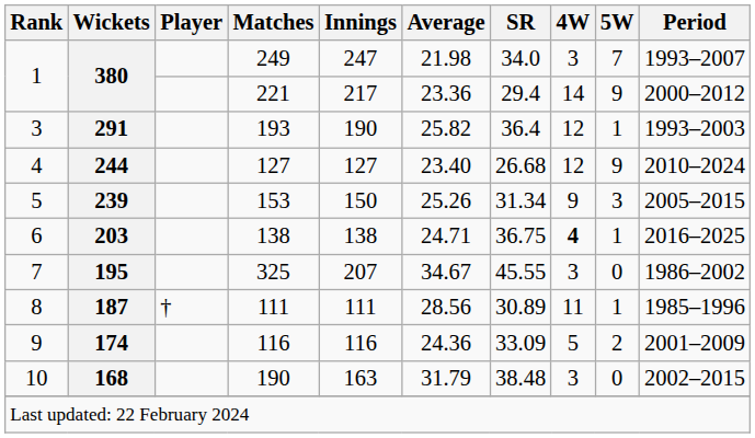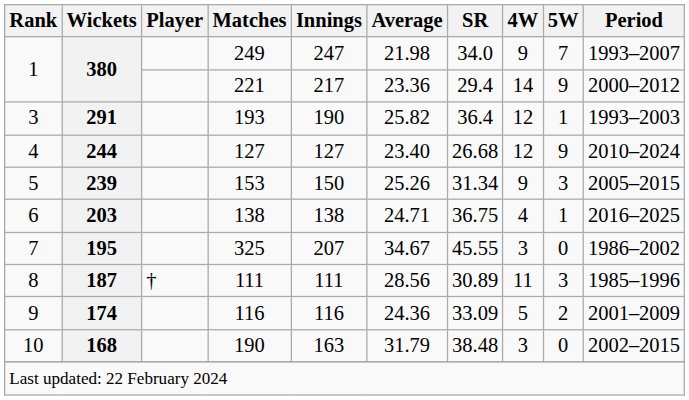380 / 249 | 4W: 3 -> 9
203 | 4W: bold -> normal
187 | 5W: 1 -> 3
